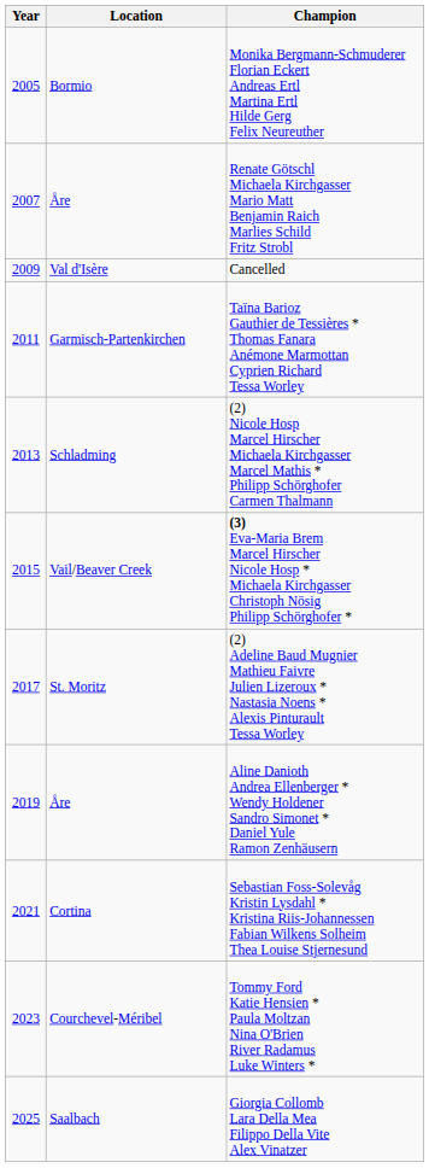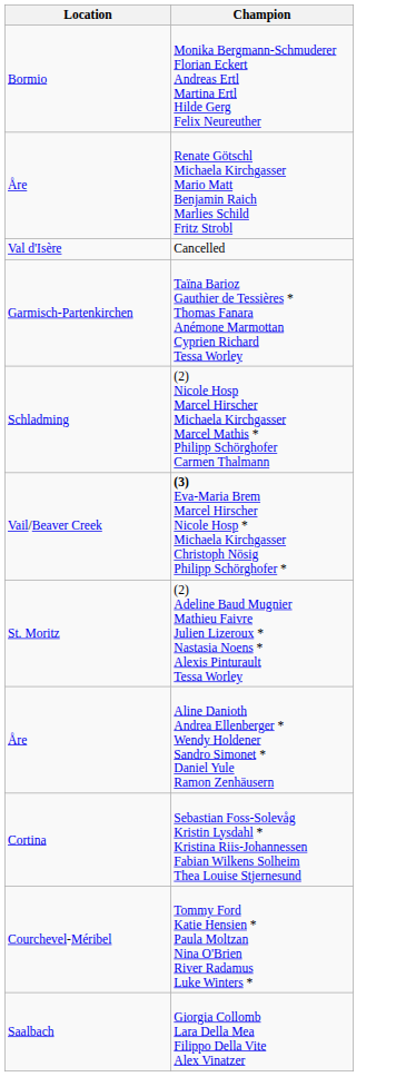- column: Year | 2005 | 2007 | 2009 | 2011 | 2013 | 2015 | 2017 | 2019 | 2021 | 2023 | 2025
